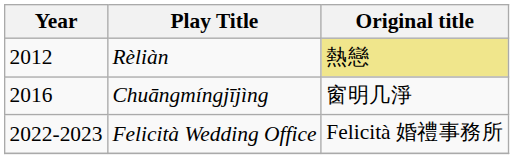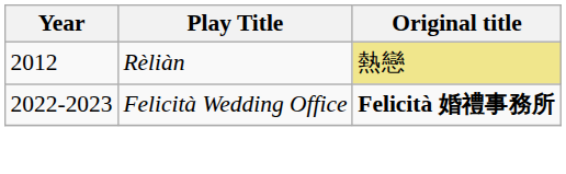- row: 2016 | Chuāngmíngjījìng | 窗明几淨
Felicità Wedding Office | Original title: normal -> bold
